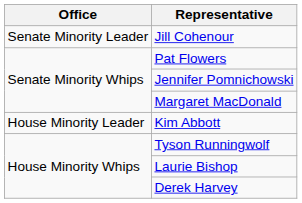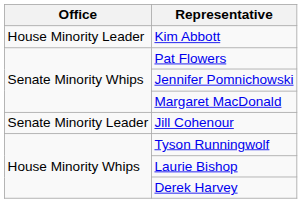rows swapped: Jill Cohenour <-> Kim Abbott
